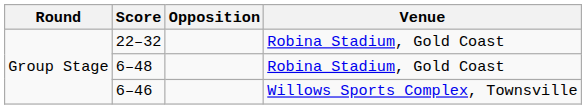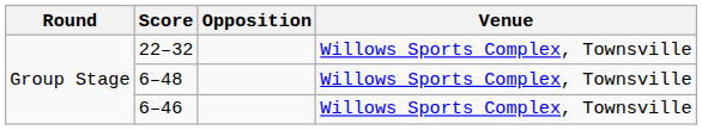22–32 | Venue: Robina Stadium, Gold Coast -> Willows Sports Complex, Townsville
6–48 | Venue: Robina Stadium, Gold Coast -> Willows Sports Complex, Townsville
